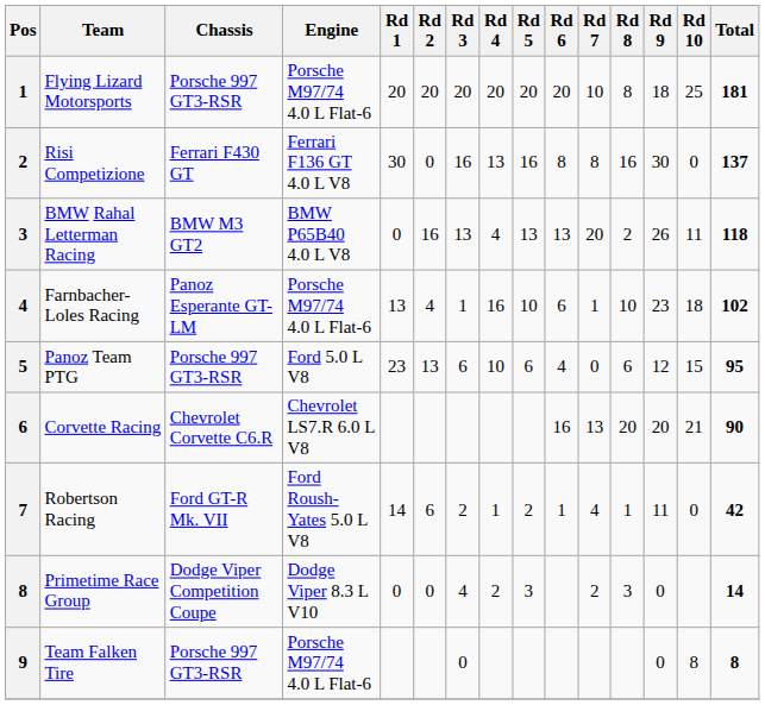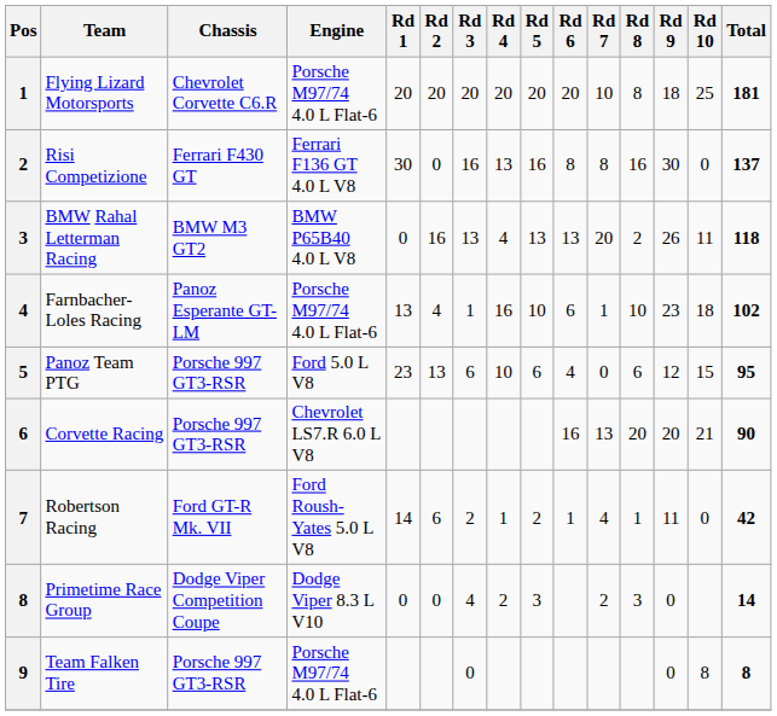Flying Lizard Motorsports | Chassis: Porsche 997 GT3-RSR -> Chevrolet Corvette C6.R
Corvette Racing | Chassis: Chevrolet Corvette C6.R -> Porsche 997 GT3-RSR
